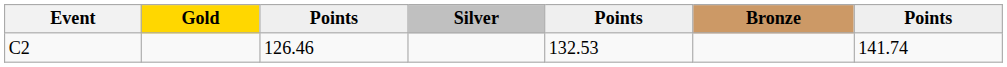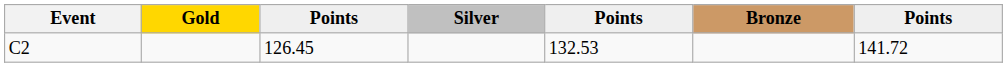C2 | column 3: 126.46 -> 126.45
C2 | column 7: 141.74 -> 141.72
